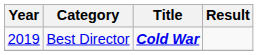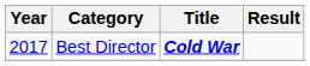Best Director | Year: 2019 -> 2017
